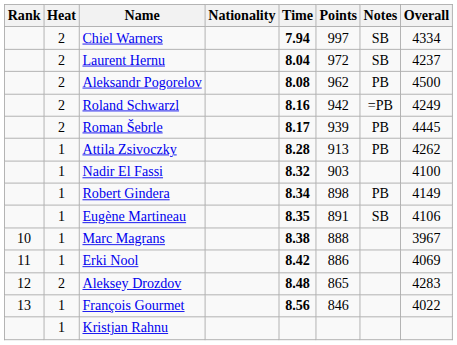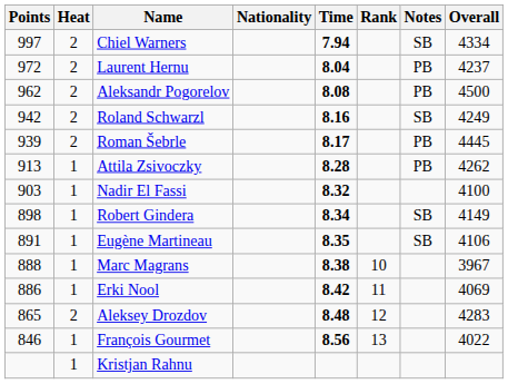columns swapped: Rank <-> Points
Laurent Hernu | Notes: SB -> PB
Roland Schwarzl | Notes: =PB -> SB
Robert Gindera | Notes: PB -> SB
